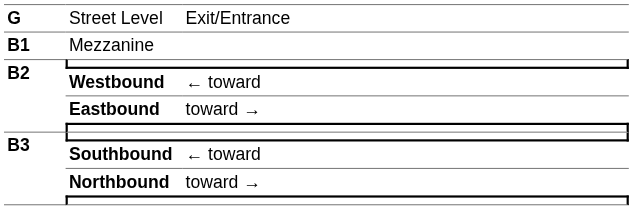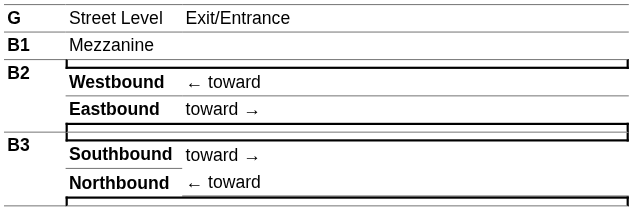Southbound | column 3: ← toward -> toward →
Northbound | column 3: toward → -> ← toward
